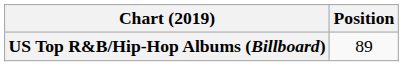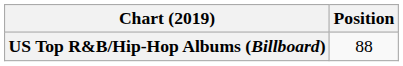US Top R&B/Hip-Hop Albums (Billboard) | Position: 89 -> 88
